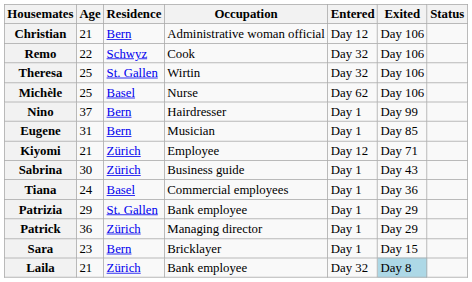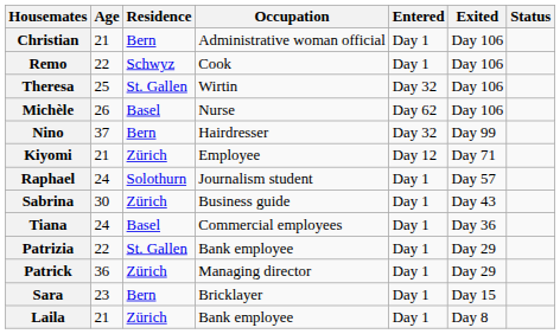Christian | Entered: Day 12 -> Day 1
Remo | Entered: Day 32 -> Day 1
Michèle | Age: 25 -> 26
Nino | Entered: Day 1 -> Day 32
- row: Eugene | 31 | Bern | Musician | Day 1 | Day 85
+ row: Raphael | 24 | Solothurn | Journalism student | Day 1 | Day 57
Patrizia | Age: 29 -> 22
Laila | Entered: Day 32 -> Day 1
Laila | Exited: lightblue background -> no background
